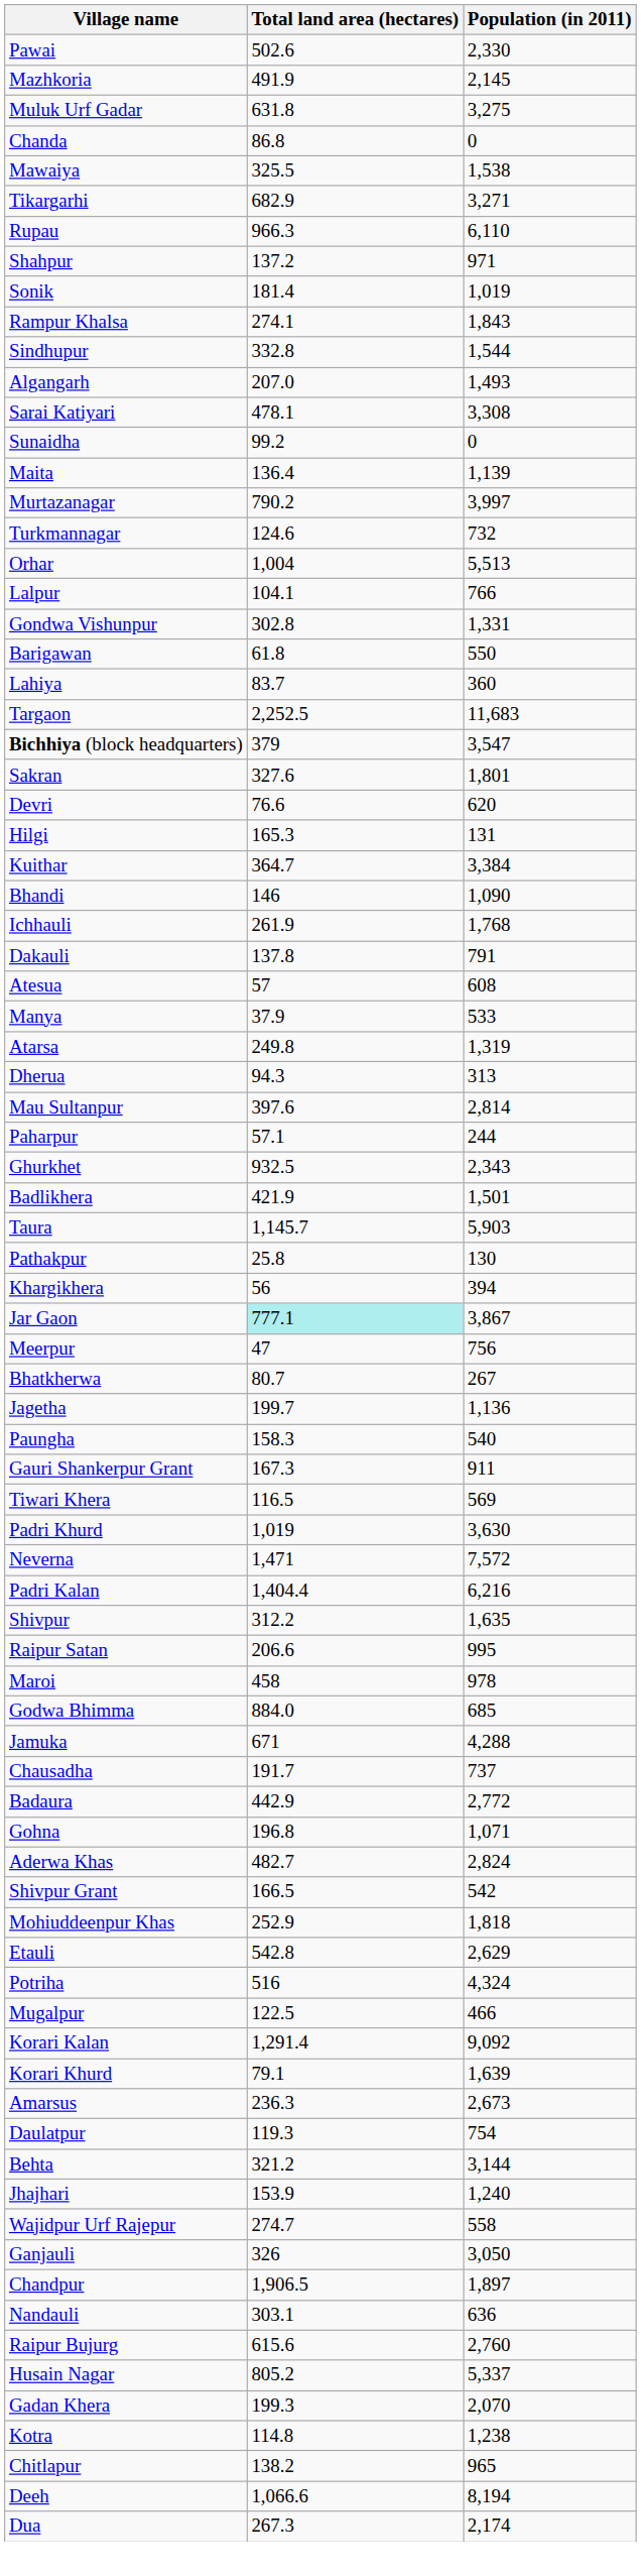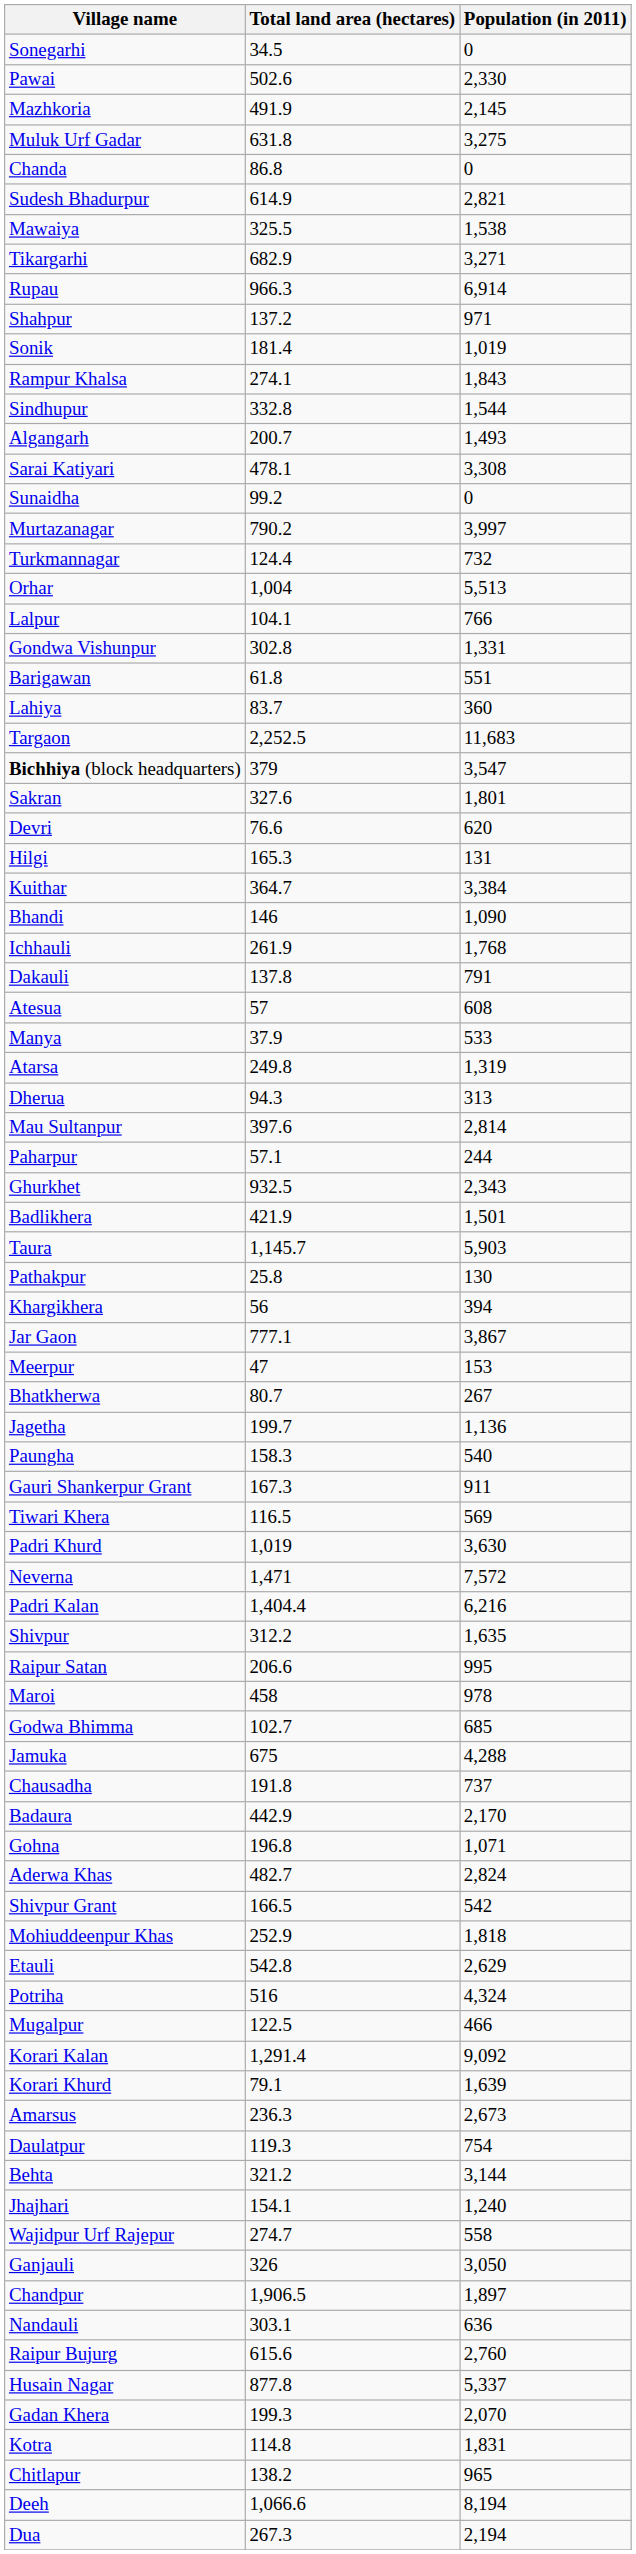+ row: Sonegarhi | 34.5 | 0
+ row: Sudesh Bhadurpur | 614.9 | 2,821
Rupau | Population (in 2011): 6,110 -> 6,914
Algangarh | Total land area (hectares): 207.0 -> 200.7
- row: Maita | 136.4 | 1,139
Turkmannagar | Total land area (hectares): 124.6 -> 124.4
Barigawan | Population (in 2011): 550 -> 551
Jar Gaon | Total land area (hectares): paleturquoise background -> no background
Meerpur | Population (in 2011): 756 -> 153
Godwa Bhimma | Total land area (hectares): 884.0 -> 102.7
Jamuka | Total land area (hectares): 671 -> 675
Chausadha | Total land area (hectares): 191.7 -> 191.8
Badaura | Population (in 2011): 2,772 -> 2,170
Jhajhari | Total land area (hectares): 153.9 -> 154.1
Husain Nagar | Total land area (hectares): 805.2 -> 877.8
Kotra | Population (in 2011): 1,238 -> 1,831
Dua | Population (in 2011): 2,174 -> 2,194
